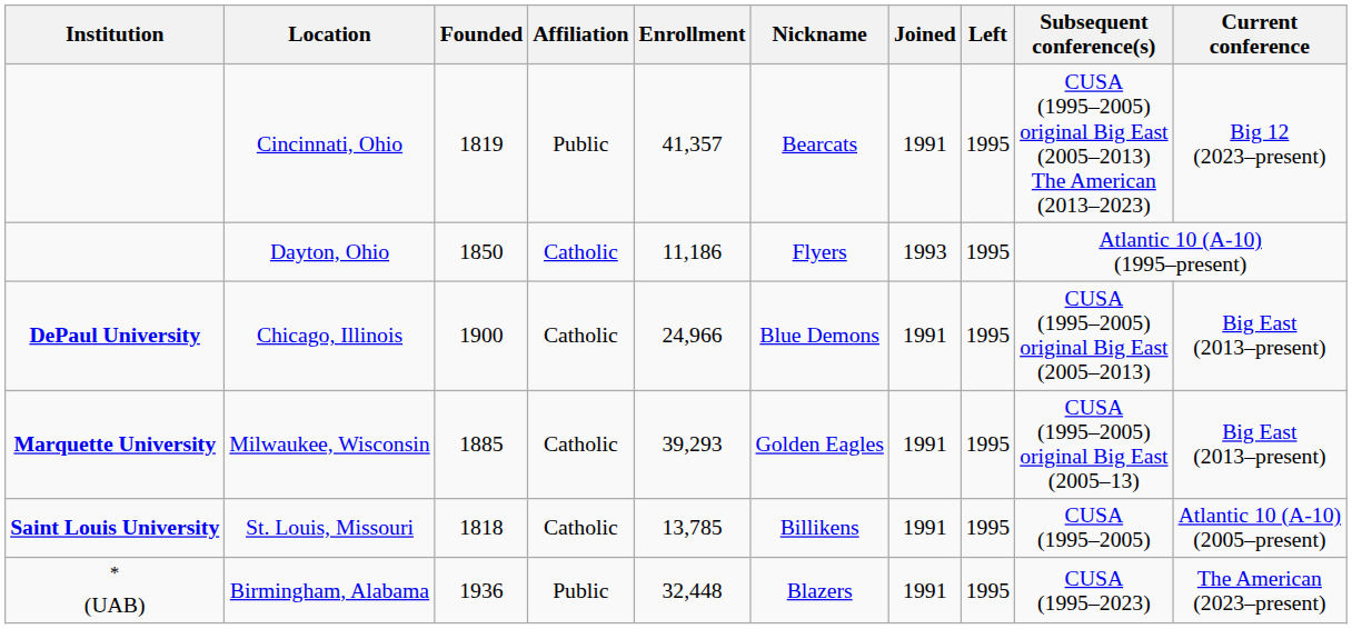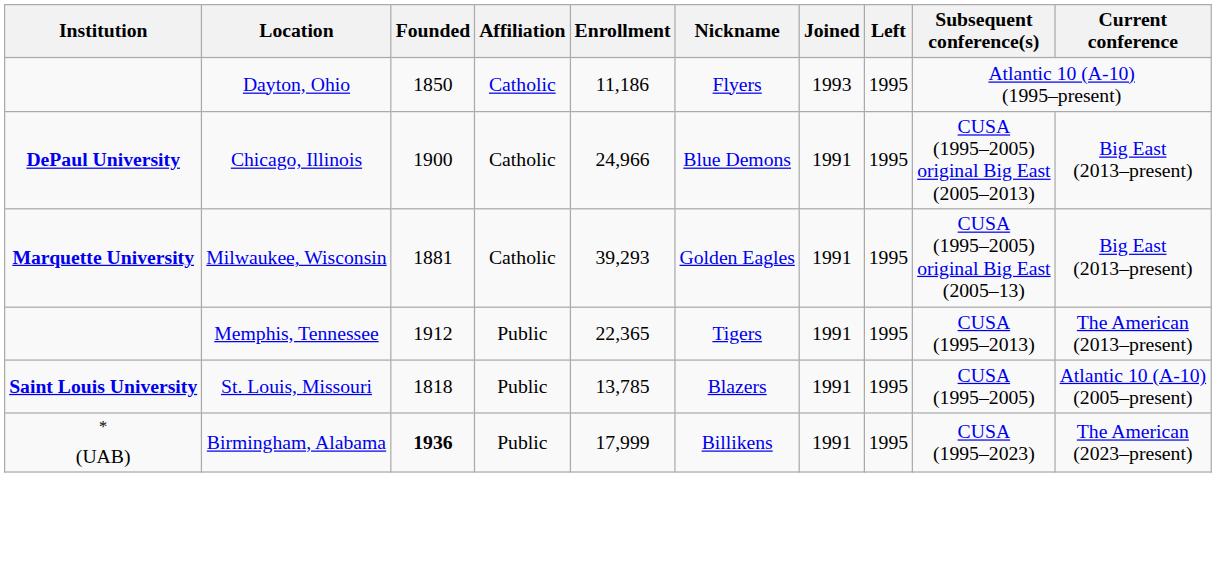- row: Cincinnati, Ohio | 1819 | Public | 41,357 | Bearcats | 1991 | 1995 | CUSA (1995–2005) original Big East (2005–2013) The American (2013–2023) | Big 12 (2023–present)
Milwaukee, Wisconsin | Founded: 1885 -> 1881
+ row: Memphis, Tennessee | 1912 | Public | 22,365 | Tigers | 1991 | 1995 | CUSA (1995–2013) | The American (2013–present)
St. Louis, Missouri | Affiliation: Catholic -> Public
St. Louis, Missouri | Nickname: Billikens -> Blazers
Birmingham, Alabama | Founded: normal -> bold
Birmingham, Alabama | Enrollment: 32,448 -> 17,999
Birmingham, Alabama | Nickname: Blazers -> Billikens
